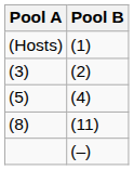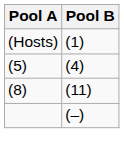- row: (3) | (2)
